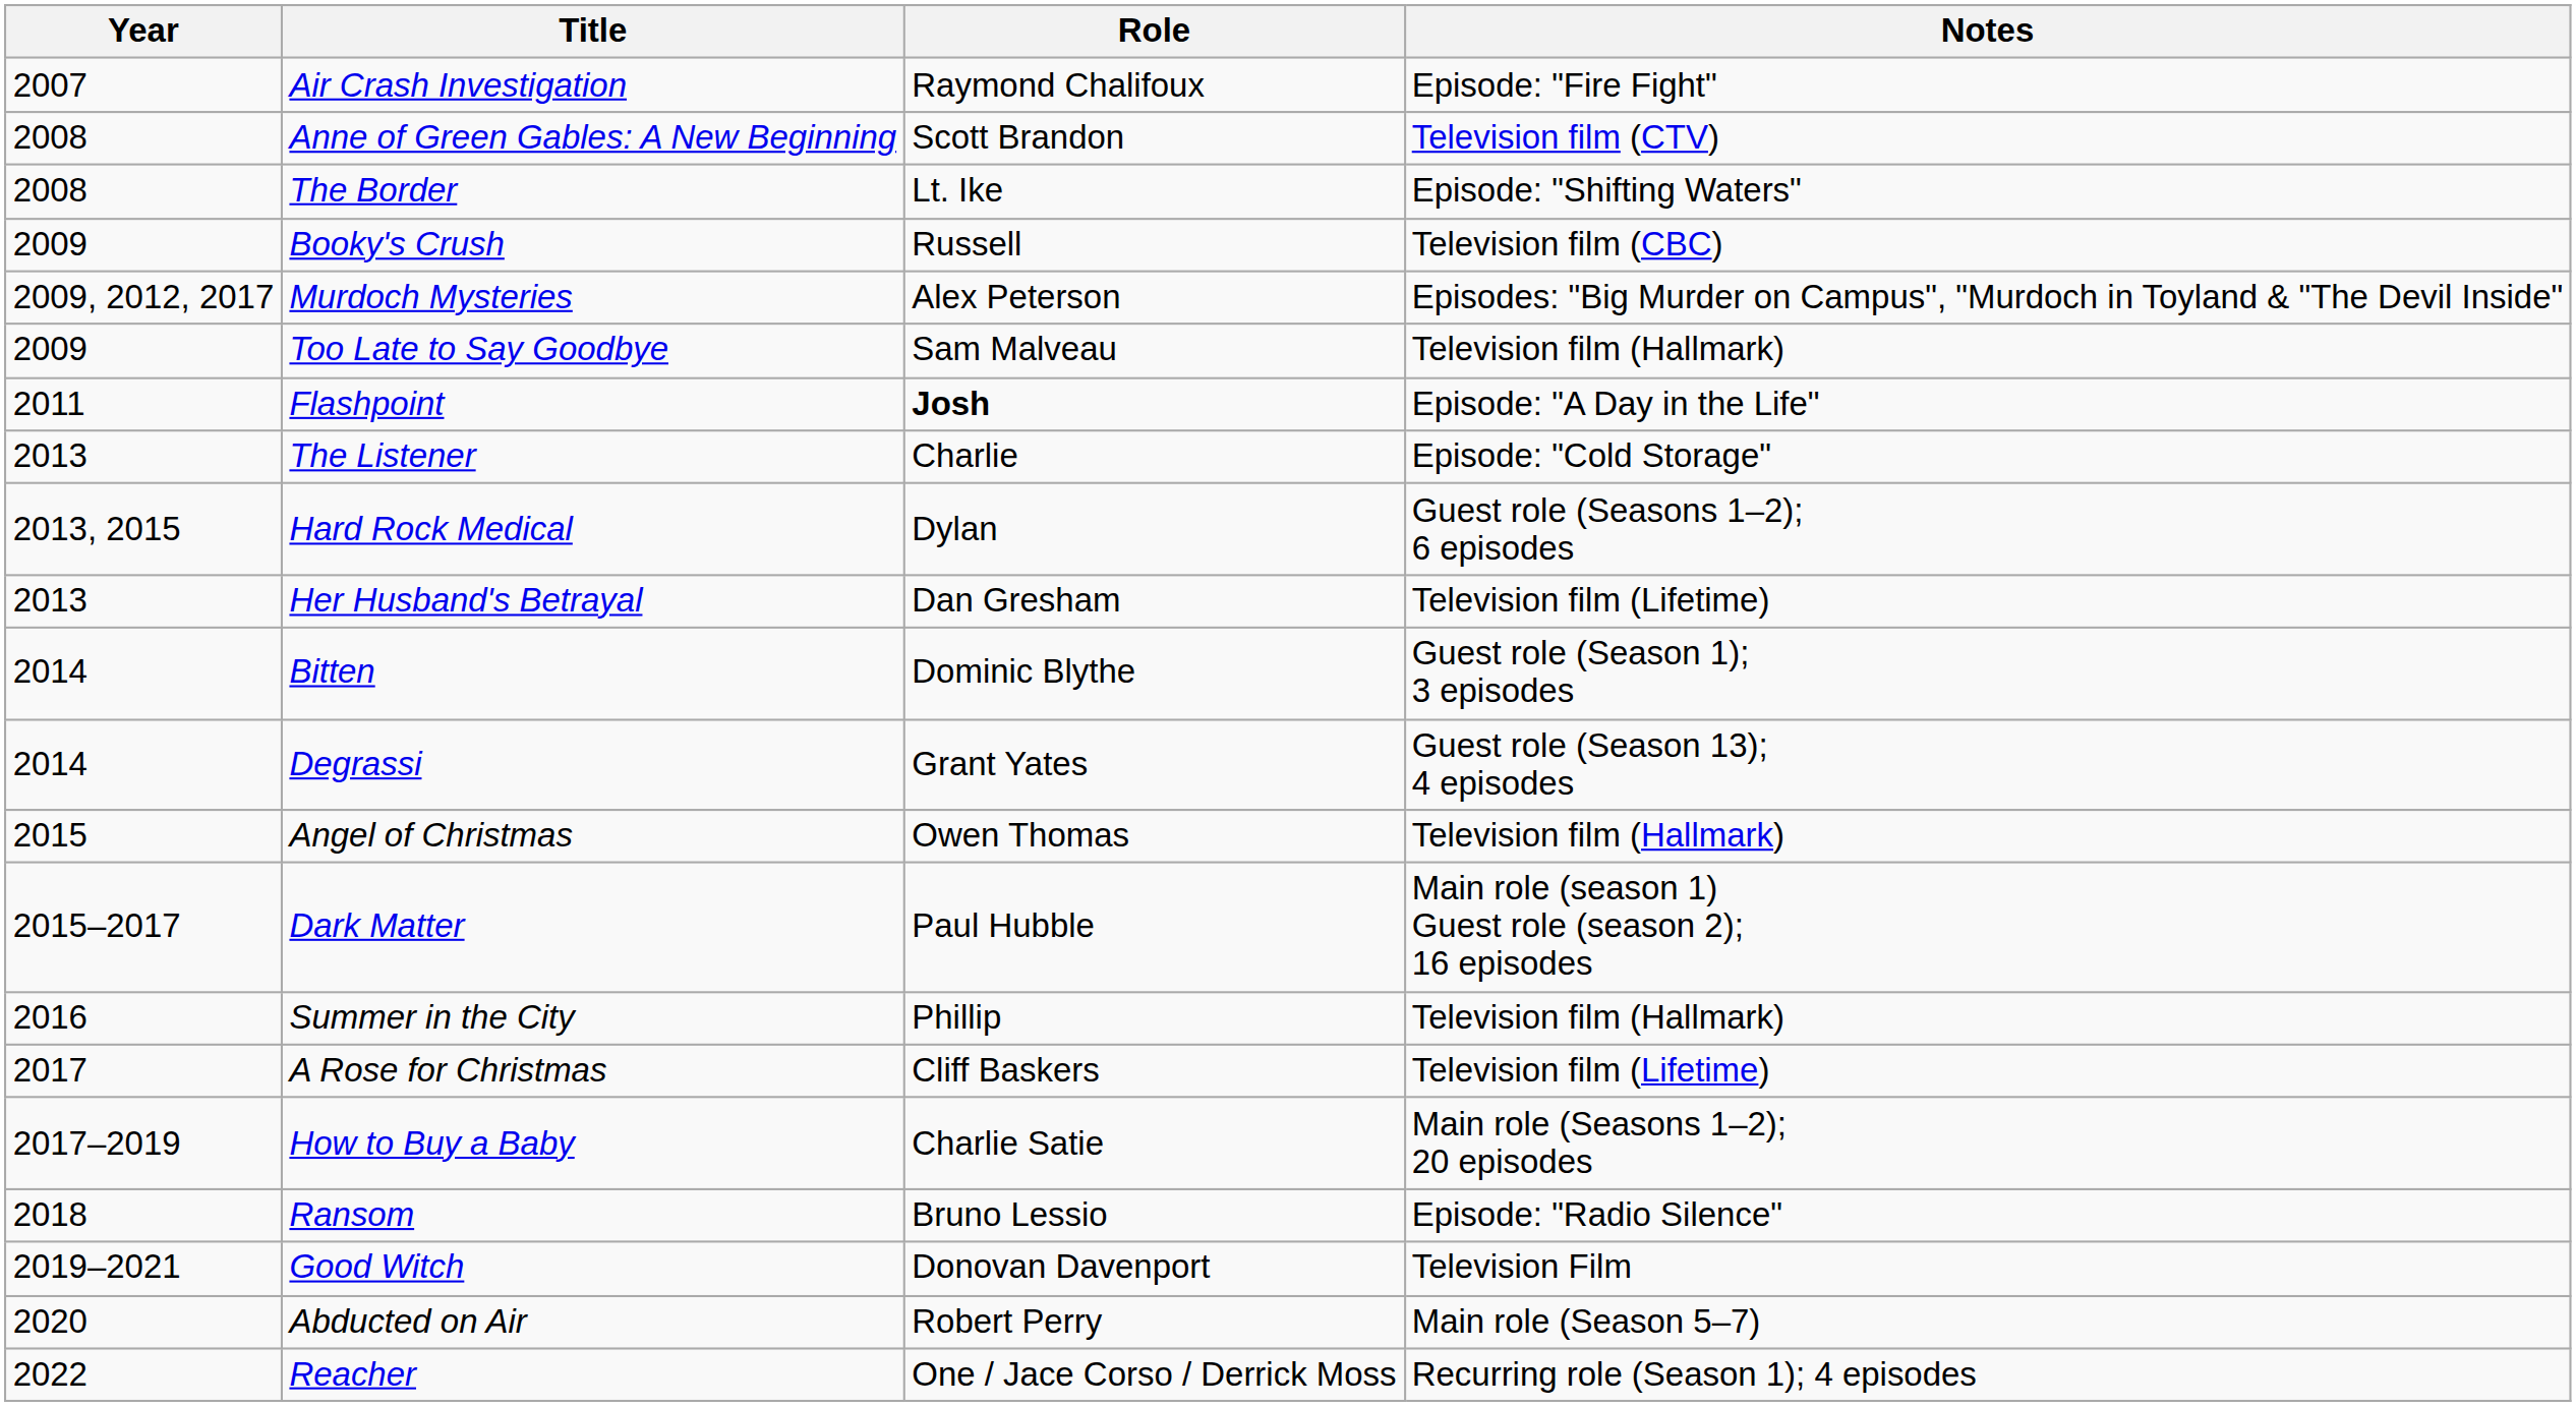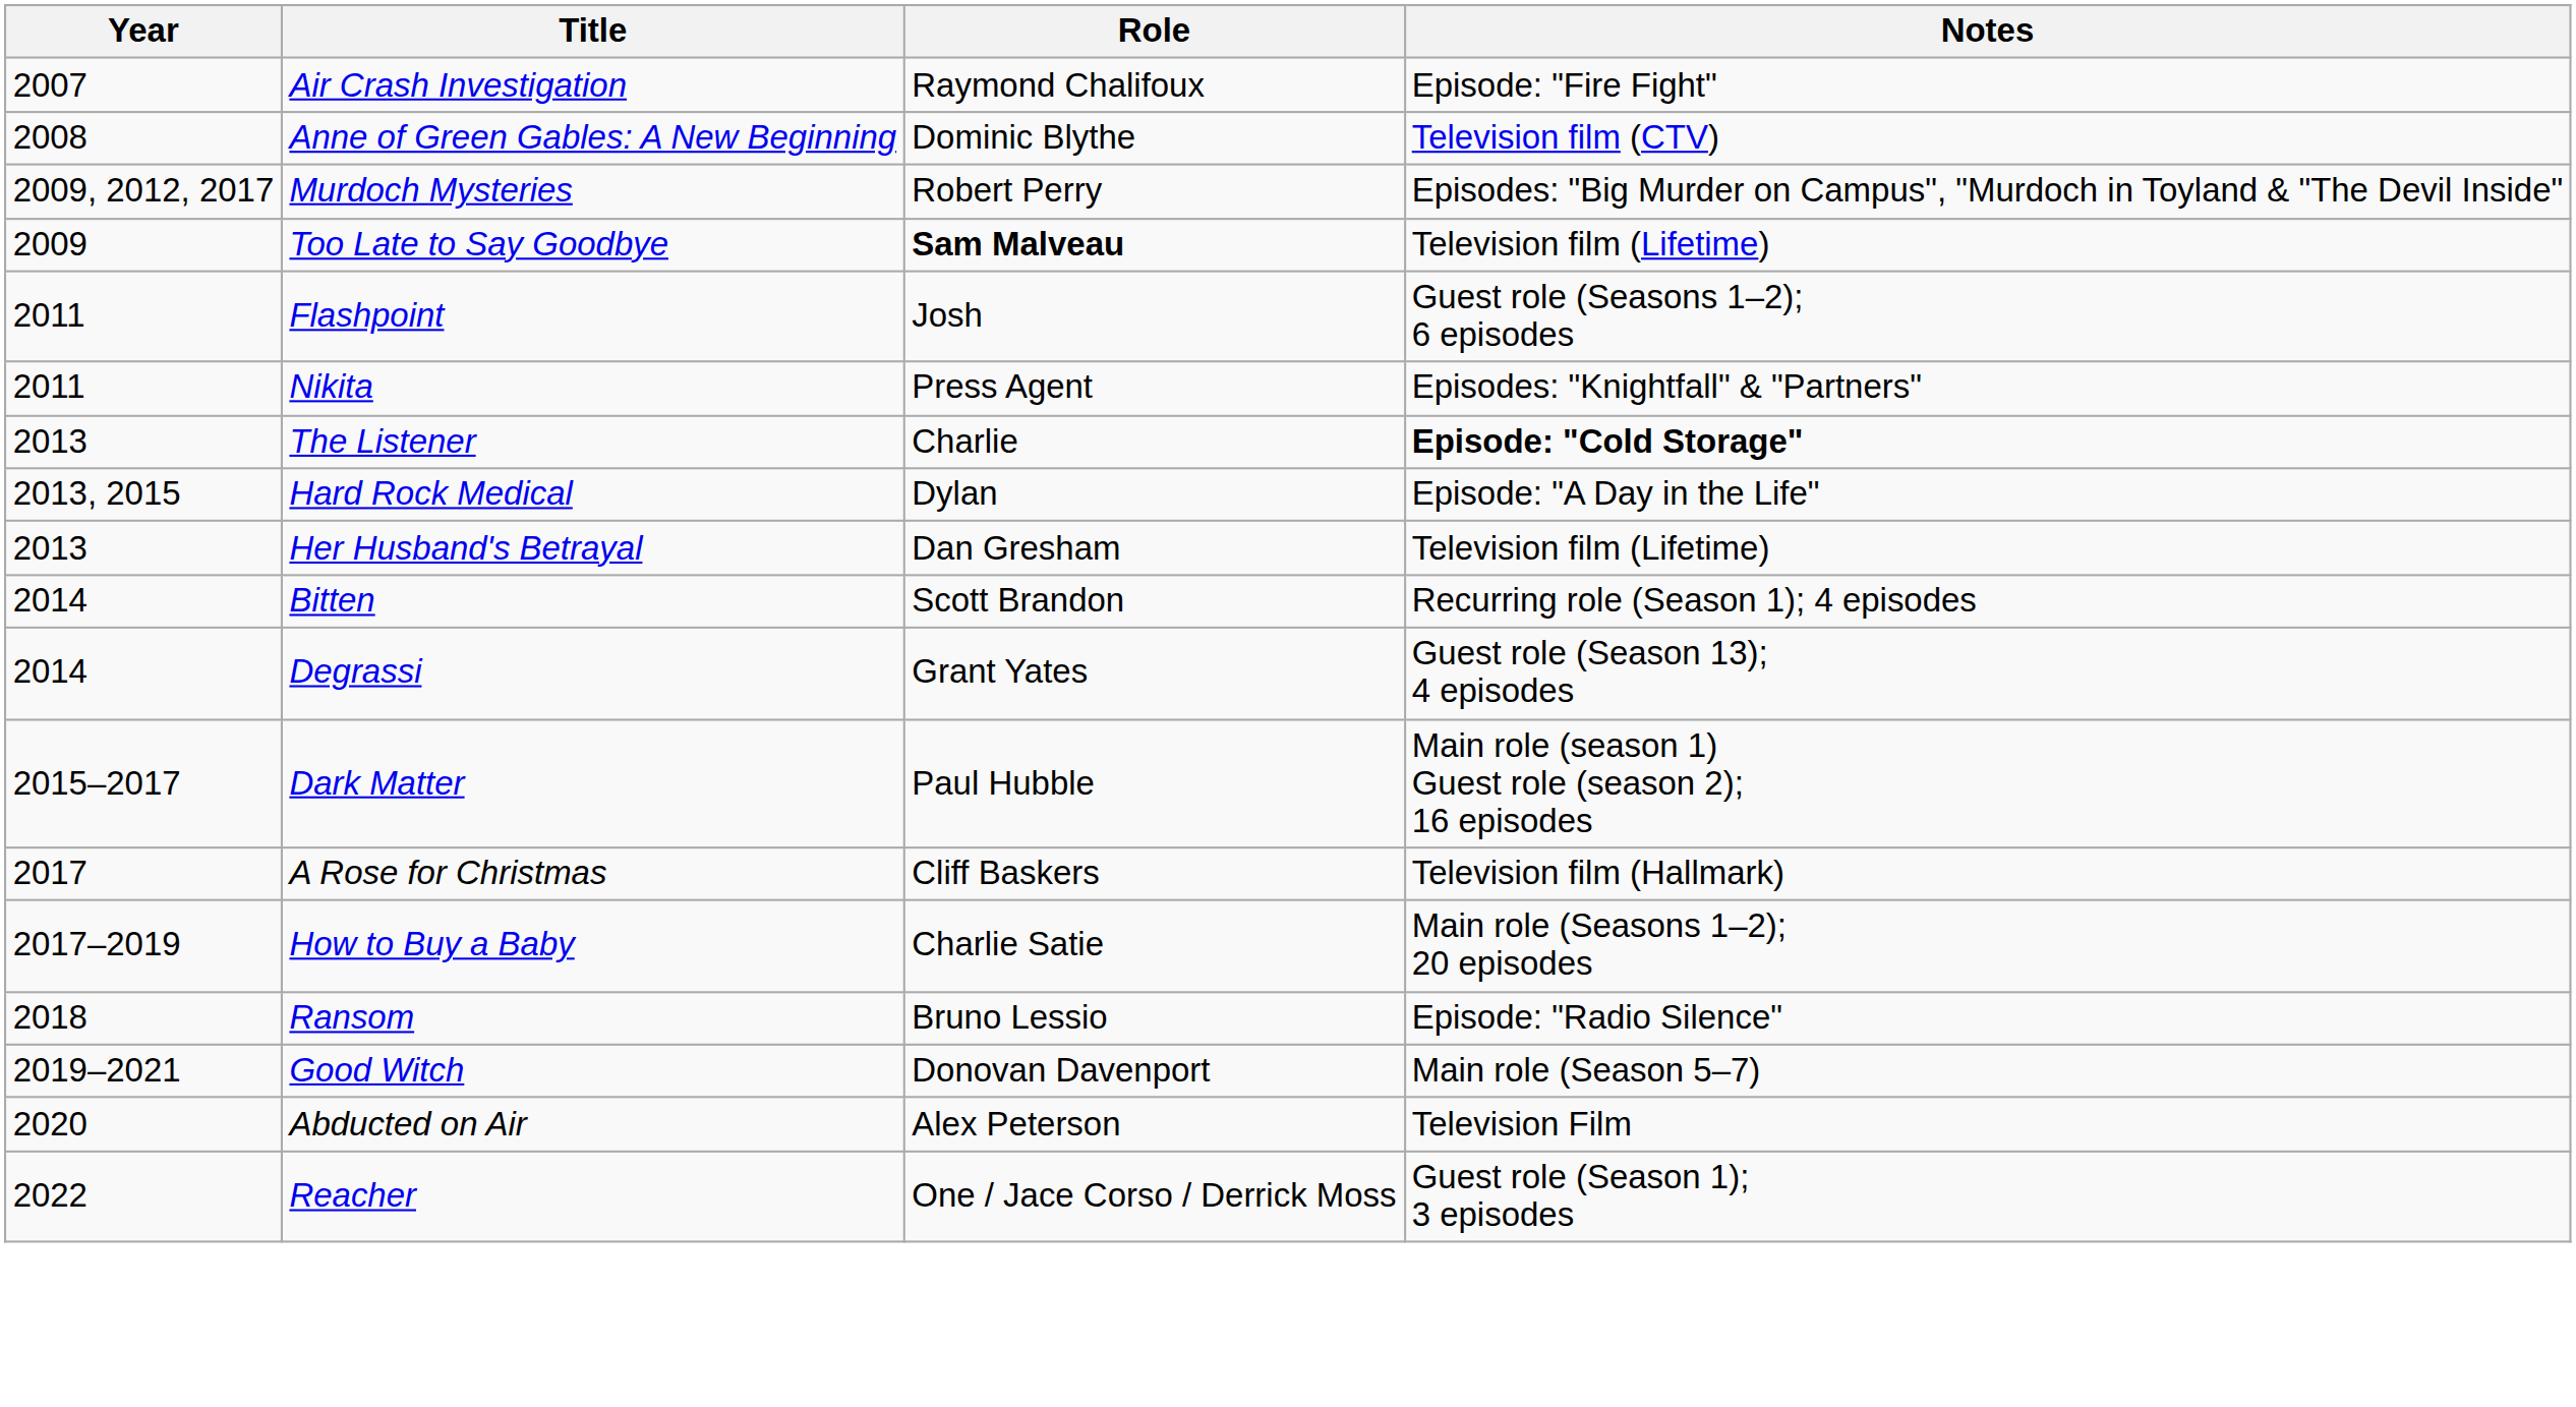Anne of Green Gables: A New Beginning | Role: Scott Brandon -> Dominic Blythe
- row: 2008 | The Border | Lt. Ike | Episode: "Shifting Waters"
- row: 2009 | Booky's Crush | Russell | Television film (CBC)
Murdoch Mysteries | Role: Alex Peterson -> Robert Perry
Too Late to Say Goodbye | Role: normal -> bold
Too Late to Say Goodbye | Notes: Television film (Hallmark) -> Television film (Lifetime)
Flashpoint | Role: bold -> normal
Flashpoint | Notes: Episode: "A Day in the Life" -> Guest role (Seasons 1–2); 6 episodes
+ row: 2011 | Nikita | Press Agent | Episodes: "Knightfall" & "Partners"
The Listener | Notes: normal -> bold
Hard Rock Medical | Notes: Guest role (Seasons 1–2); 6 episodes -> Episode: "A Day in the Life"
Bitten | Role: Dominic Blythe -> Scott Brandon
Bitten | Notes: Guest role (Season 1); 3 episodes -> Recurring role (Season 1); 4 episodes
- row: 2015 | Angel of Christmas | Owen Thomas | Television film (Hallmark)
- row: 2016 | Summer in the City | Phillip | Television film (Hallmark)
A Rose for Christmas | Notes: Television film (Lifetime) -> Television film (Hallmark)
Good Witch | Notes: Television Film -> Main role (Season 5–7)
Abducted on Air | Role: Robert Perry -> Alex Peterson
Abducted on Air | Notes: Main role (Season 5–7) -> Television Film
Reacher | Notes: Recurring role (Season 1); 4 episodes -> Guest role (Season 1); 3 episodes
